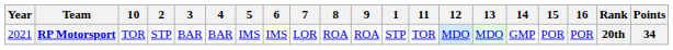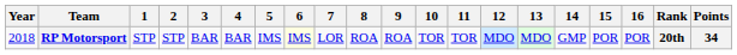columns swapped: 1 <-> 10
RP Motorsport | Year: 2021 -> 2018
